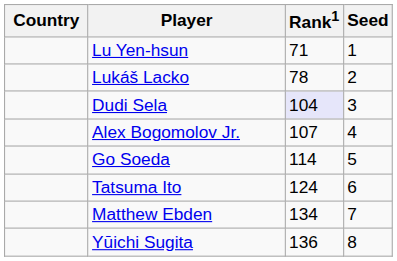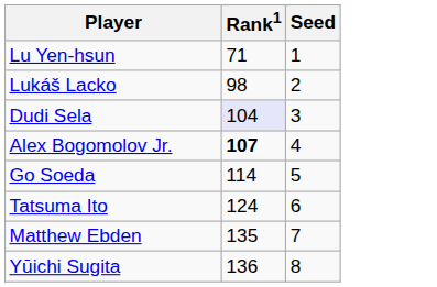- column: Country
Lukáš Lacko | Rank1: 78 -> 98
Alex Bogomolov Jr. | Rank1: normal -> bold
Matthew Ebden | Rank1: 134 -> 135
